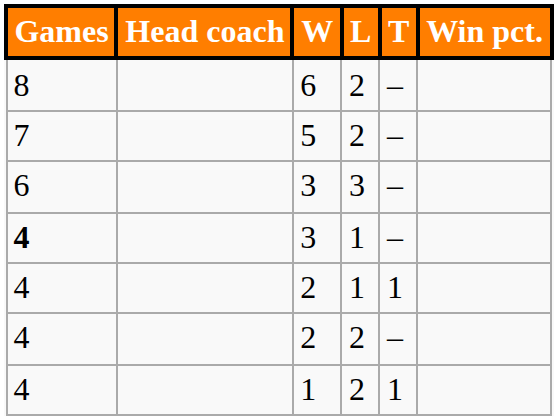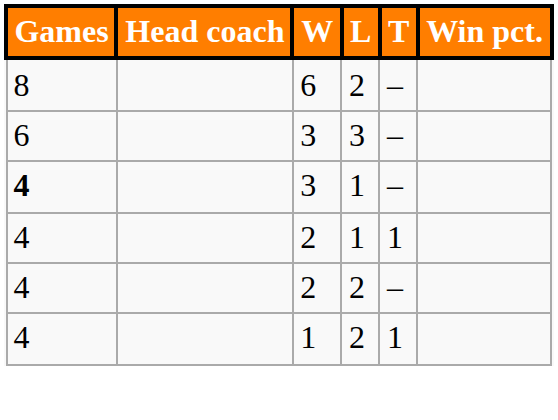- row: 7 | 5 | 2 | –
